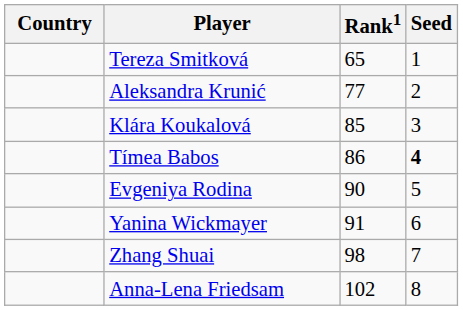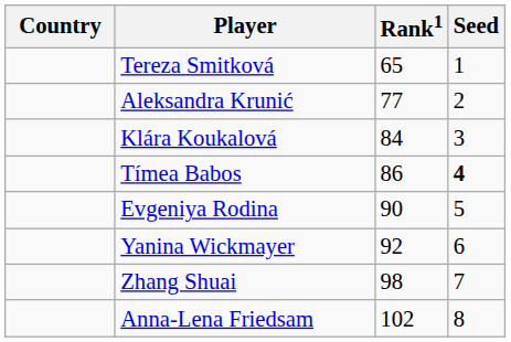Klára Koukalová | Rank1: 85 -> 84
Yanina Wickmayer | Rank1: 91 -> 92
